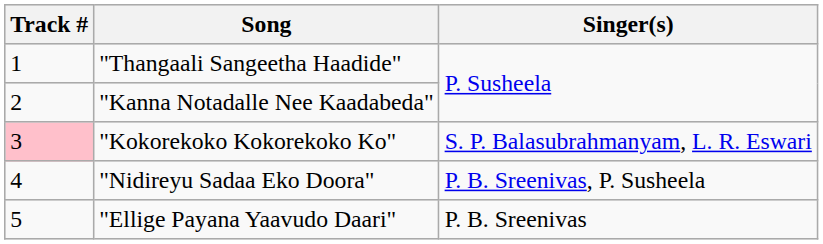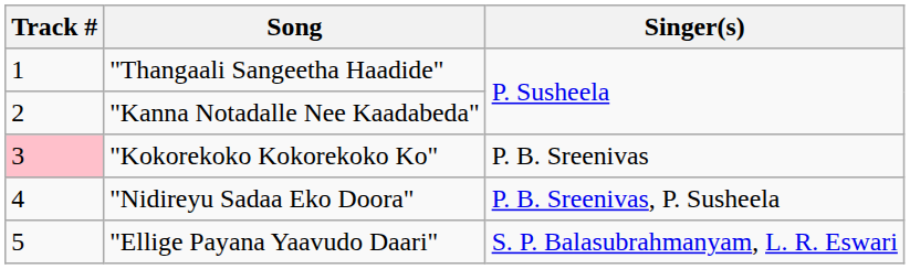"Kokorekoko Kokorekoko Ko" | Singer(s): S. P. Balasubrahmanyam, L. R. Eswari -> P. B. Sreenivas
"Ellige Payana Yaavudo Daari" | Singer(s): P. B. Sreenivas -> S. P. Balasubrahmanyam, L. R. Eswari
